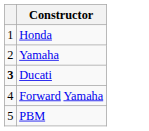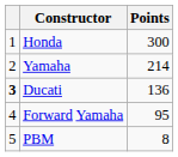+ column: Points | 300 | 214 | 136 | 95 | 8
